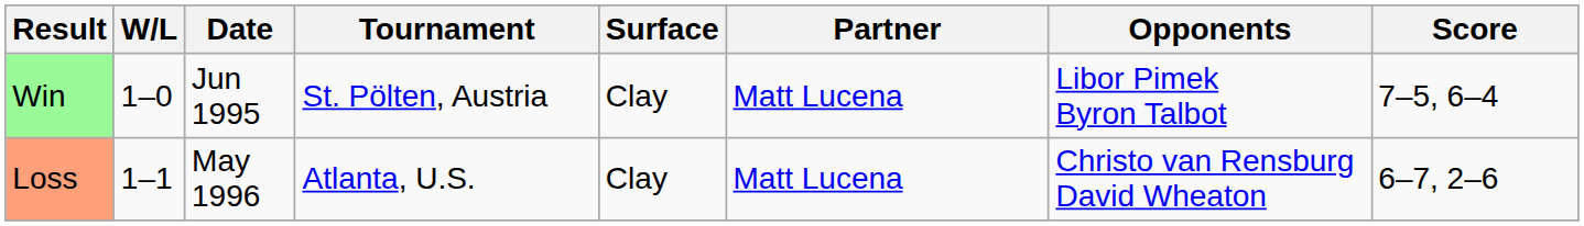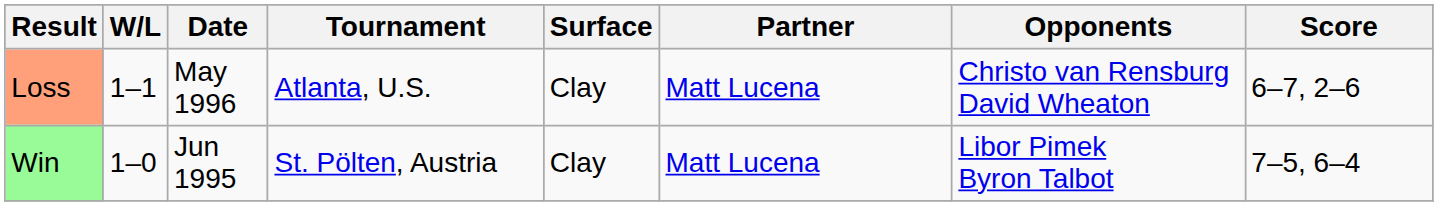rows swapped: Win <-> Loss
